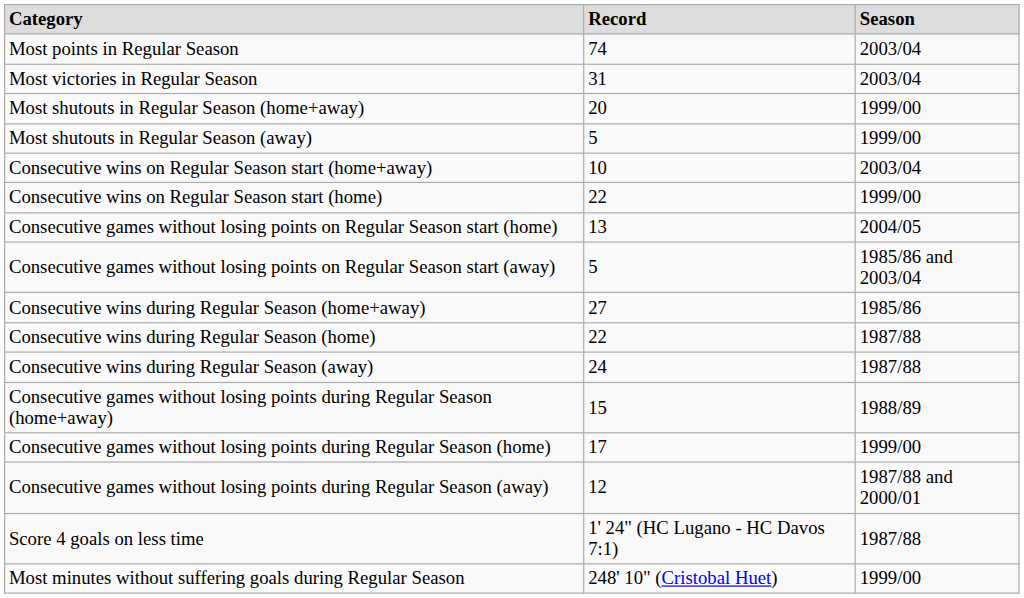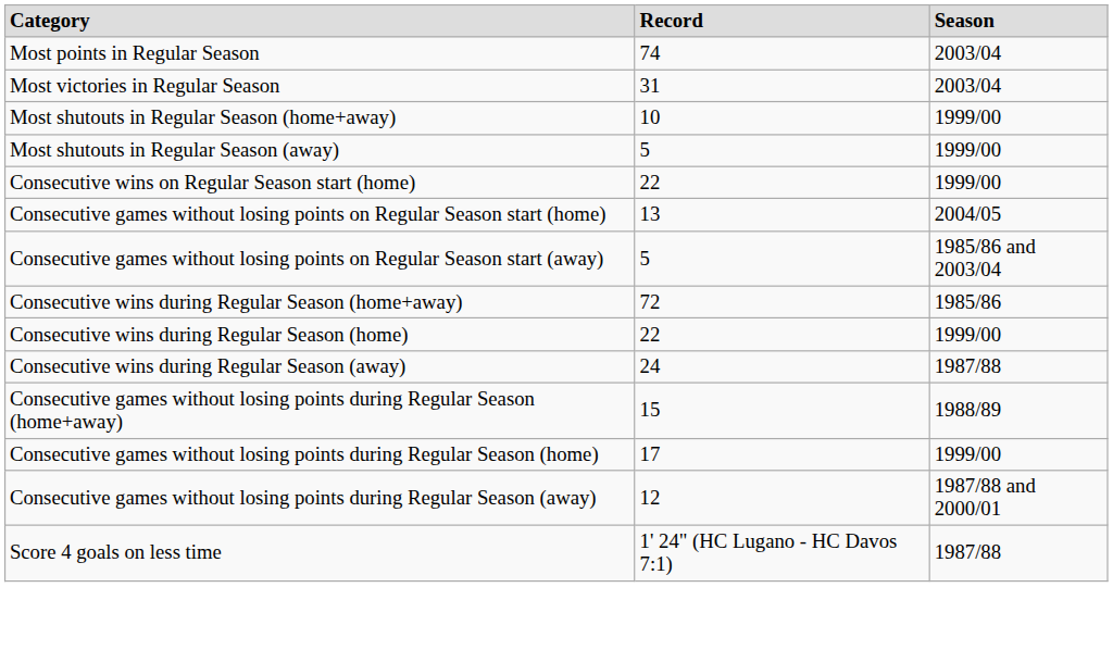Most shutouts in Regular Season (home+away) | column 2: 20 -> 10
- row: Consecutive wins on Regular Season start (home+away) | 10 | 2003/04
Consecutive wins during Regular Season (home+away) | column 2: 27 -> 72
Consecutive wins during Regular Season (home) | column 3: 1987/88 -> 1999/00
- row: Most minutes without suffering goals during Regular Season | 248' 10" (Cristobal Huet) | 1999/00
